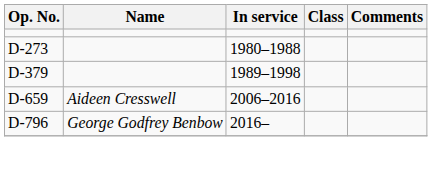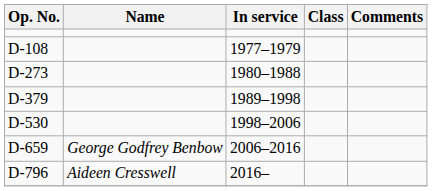+ row: D-108 | 1977–1979
+ row: D-530 | 1998–2006
D-659 | Name: Aideen Cresswell -> George Godfrey Benbow
D-796 | Name: George Godfrey Benbow -> Aideen Cresswell
